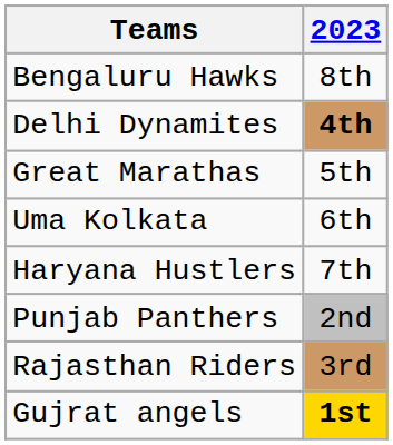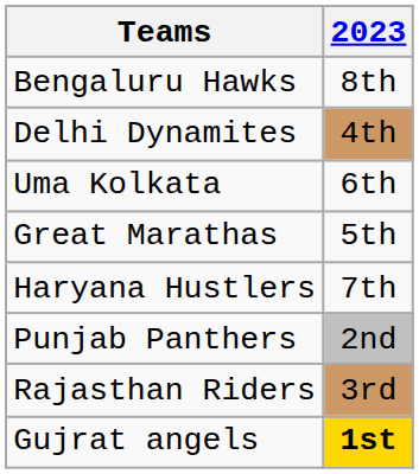Delhi Dynamites | 2023: bold -> normal
rows swapped: Great Marathas <-> Uma Kolkata
